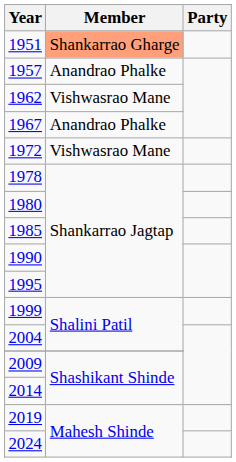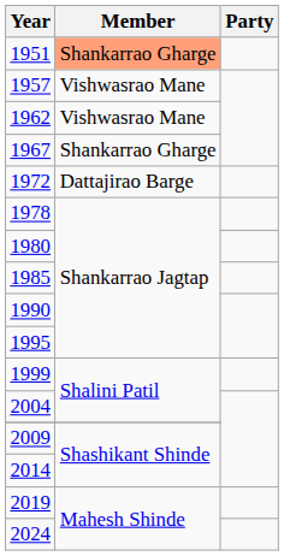1957 | Member: Anandrao Phalke -> Vishwasrao Mane
1967 | Member: Anandrao Phalke -> Shankarrao Gharge
1972 | Member: Vishwasrao Mane -> Dattajirao Barge
